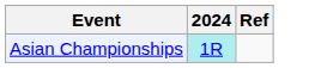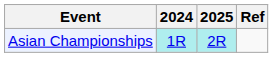+ column: 2025 | 2R
